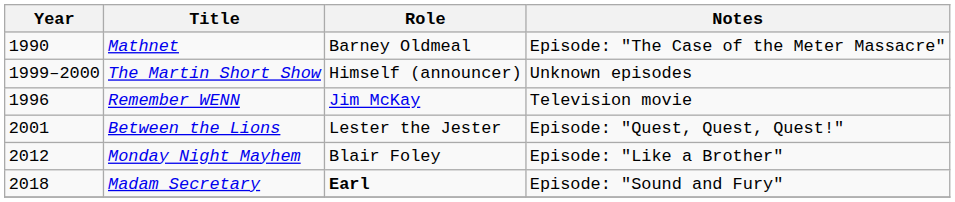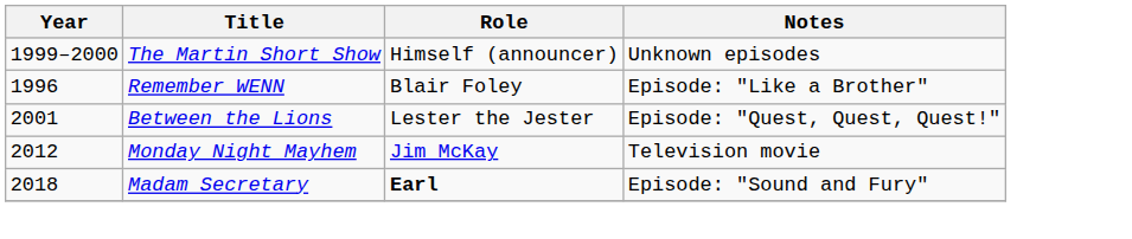- row: 1990 | Mathnet | Barney Oldmeal | Episode: "The Case of the Meter Massacre"
Remember WENN | Role: Jim McKay -> Blair Foley
Remember WENN | Notes: Television movie -> Episode: "Like a Brother"
Monday Night Mayhem | Role: Blair Foley -> Jim McKay
Monday Night Mayhem | Notes: Episode: "Like a Brother" -> Television movie
